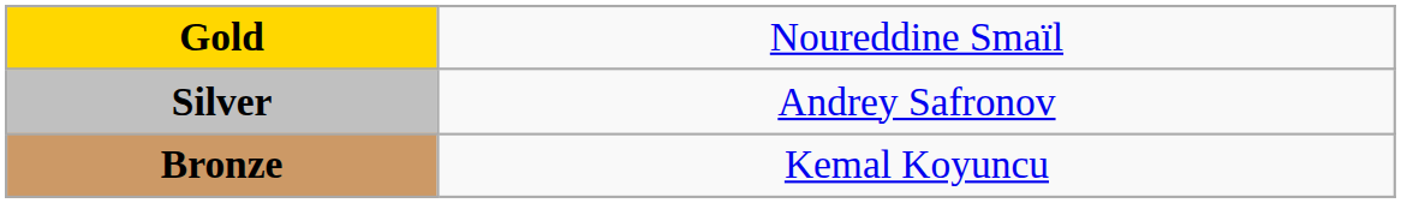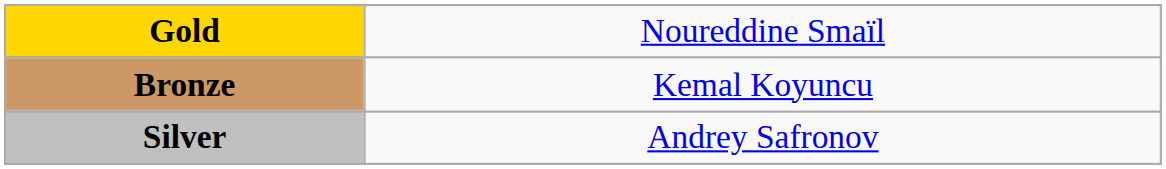rows swapped: Silver <-> Bronze
